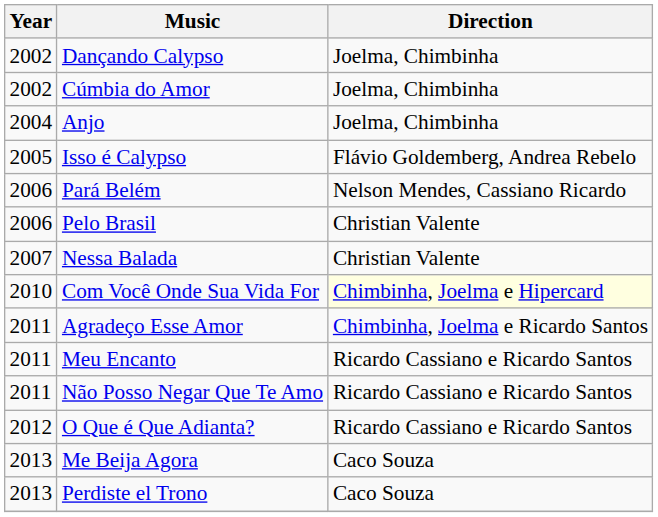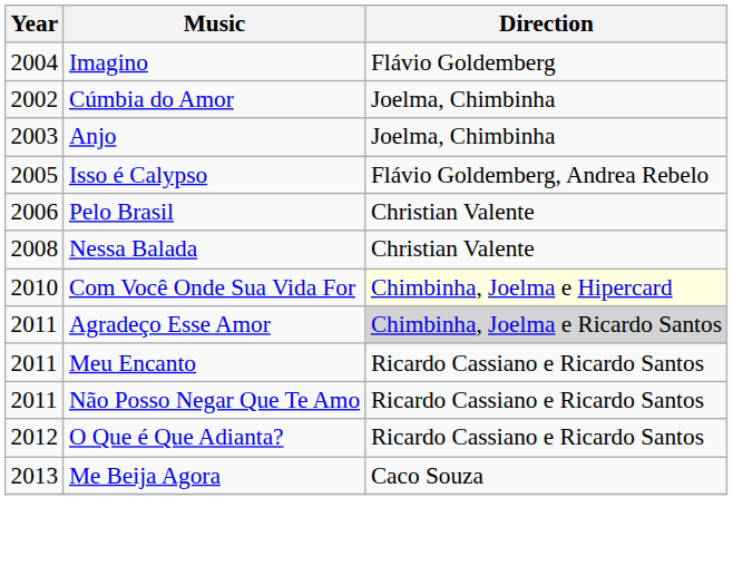+ row: 2004 | Imagino | Flávio Goldemberg
- row: 2002 | Dançando Calypso | Joelma, Chimbinha
Anjo | Year: 2004 -> 2003
- row: 2006 | Pará Belém | Nelson Mendes, Cassiano Ricardo
Nessa Balada | Year: 2007 -> 2008
Agradeço Esse Amor | Direction: no background -> lightgrey background
- row: 2013 | Perdiste el Trono | Caco Souza
